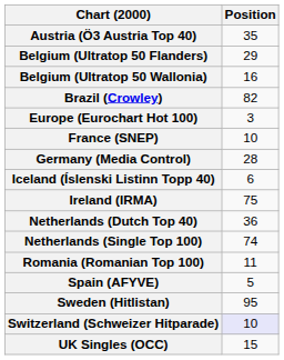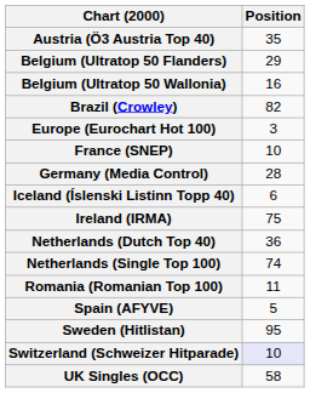UK Singles (OCC) | Position: 15 -> 58
